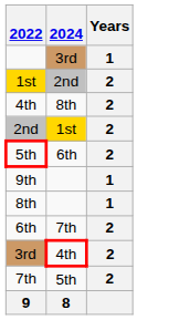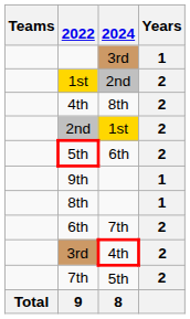+ column: Teams | Total
